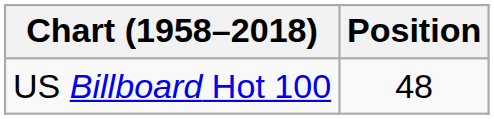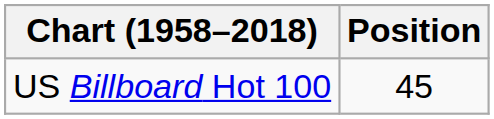US Billboard Hot 100 | Position: 48 -> 45
